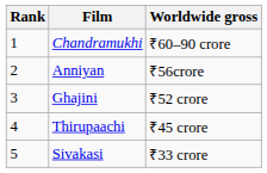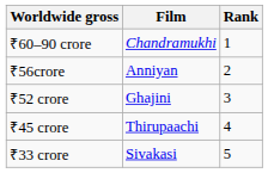columns swapped: Rank <-> Worldwide gross
